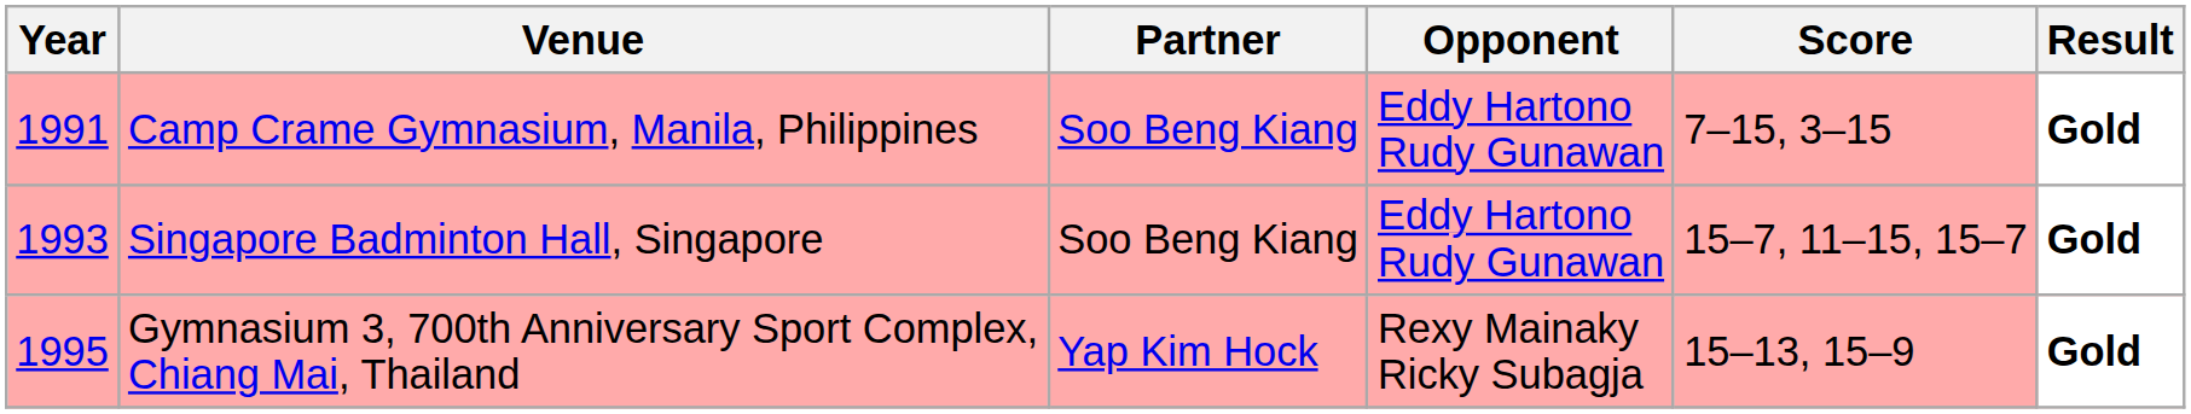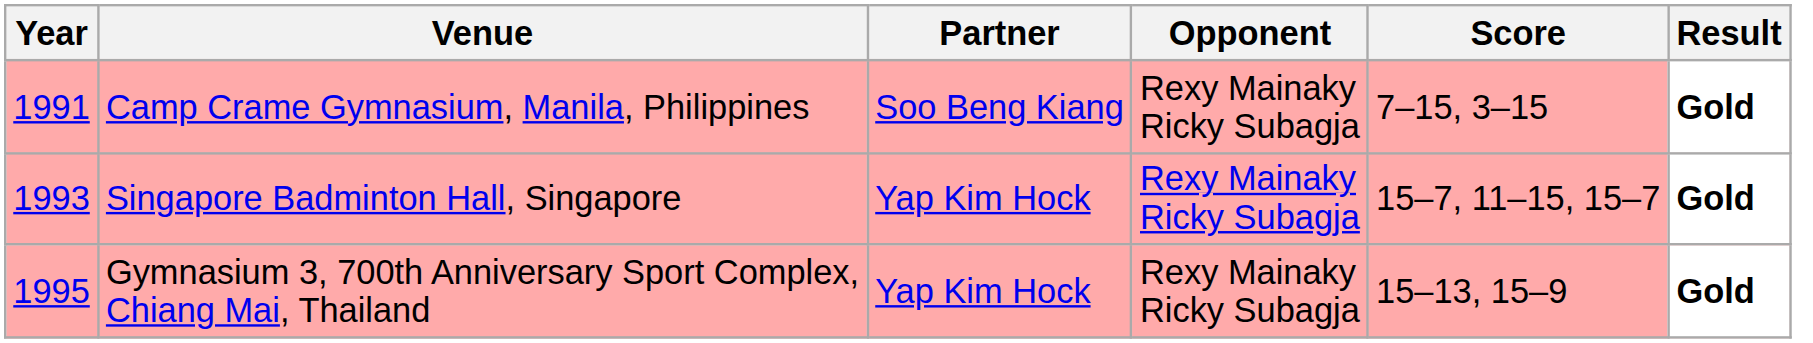Camp Crame Gymnasium, Manila, Philippines | Opponent: Eddy Hartono Rudy Gunawan -> Rexy Mainaky Ricky Subagja
Singapore Badminton Hall, Singapore | Partner: Soo Beng Kiang -> Yap Kim Hock
Singapore Badminton Hall, Singapore | Opponent: Eddy Hartono Rudy Gunawan -> Rexy Mainaky Ricky Subagja
